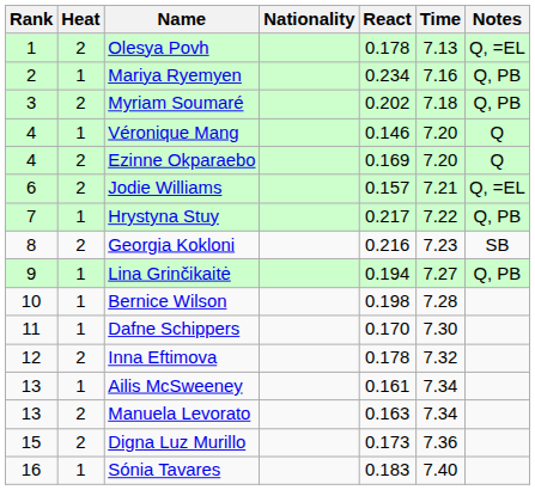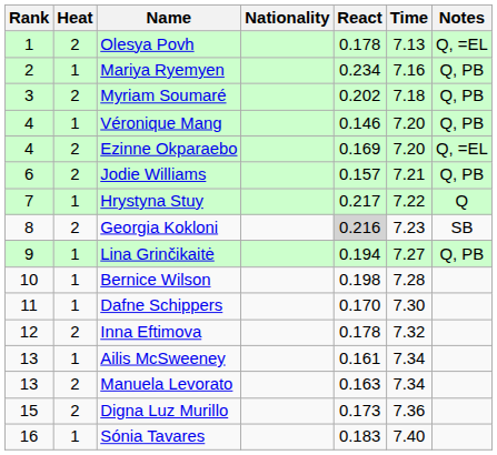Véronique Mang | Notes: Q -> Q, PB
Ezinne Okparaebo | Notes: Q -> Q, =EL
Jodie Williams | Notes: Q, =EL -> Q, PB
Hrystyna Stuy | Notes: Q, PB -> Q
Georgia Kokloni | React: no background -> lightgrey background
